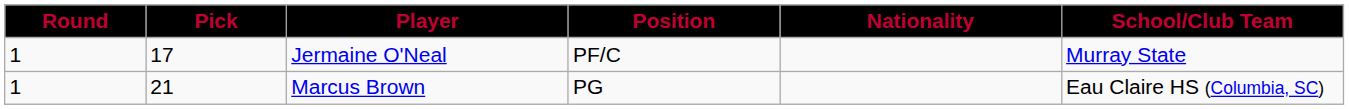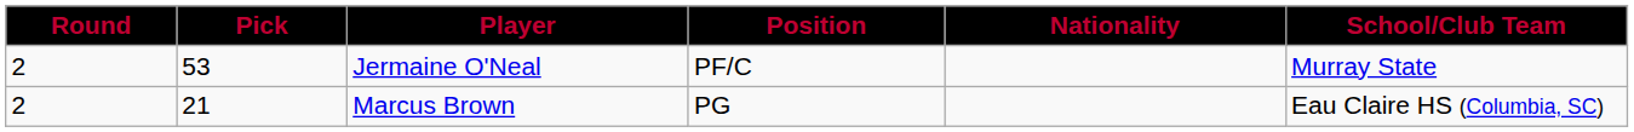Jermaine O'Neal | Round: 1 -> 2
Jermaine O'Neal | Pick: 17 -> 53
Marcus Brown | Round: 1 -> 2
